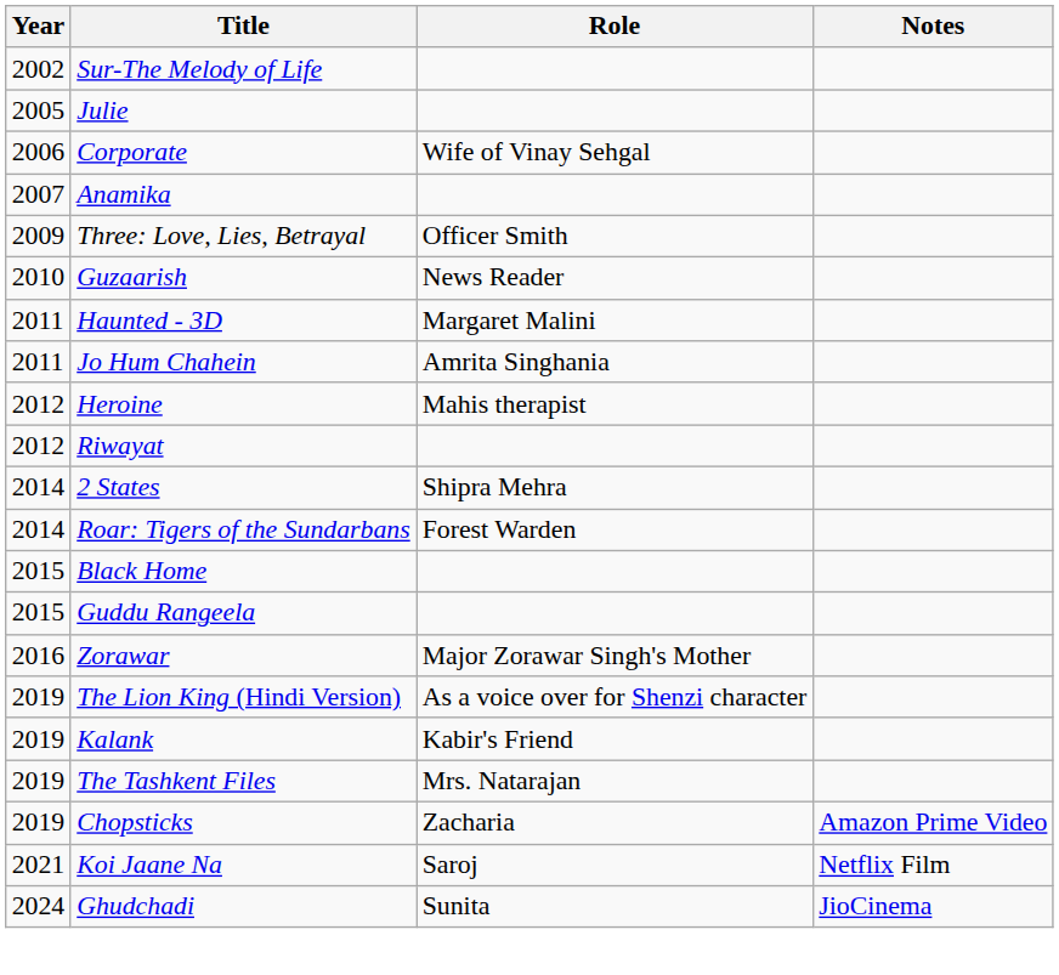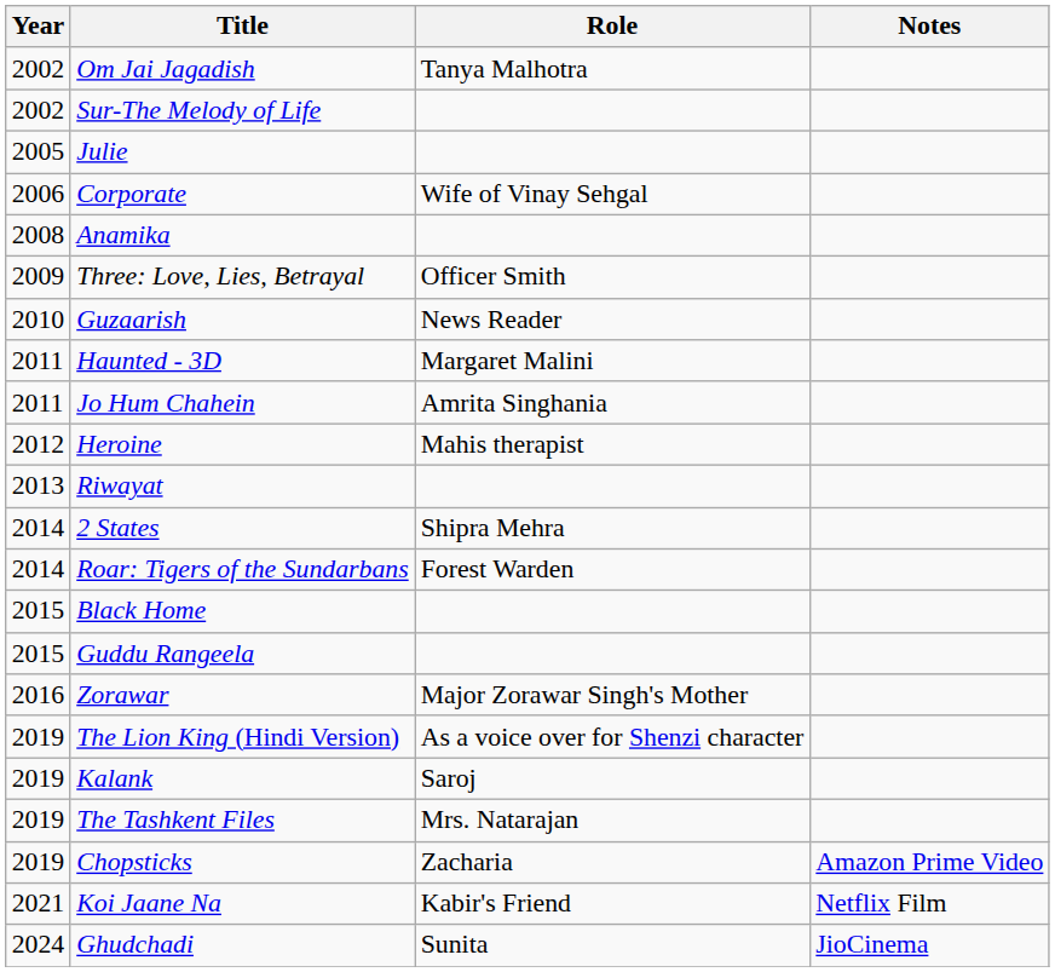+ row: 2002 | Om Jai Jagadish | Tanya Malhotra
Anamika | Year: 2007 -> 2008
Riwayat | Year: 2012 -> 2013
Kalank | Role: Kabir's Friend -> Saroj
Koi Jaane Na | Role: Saroj -> Kabir's Friend
